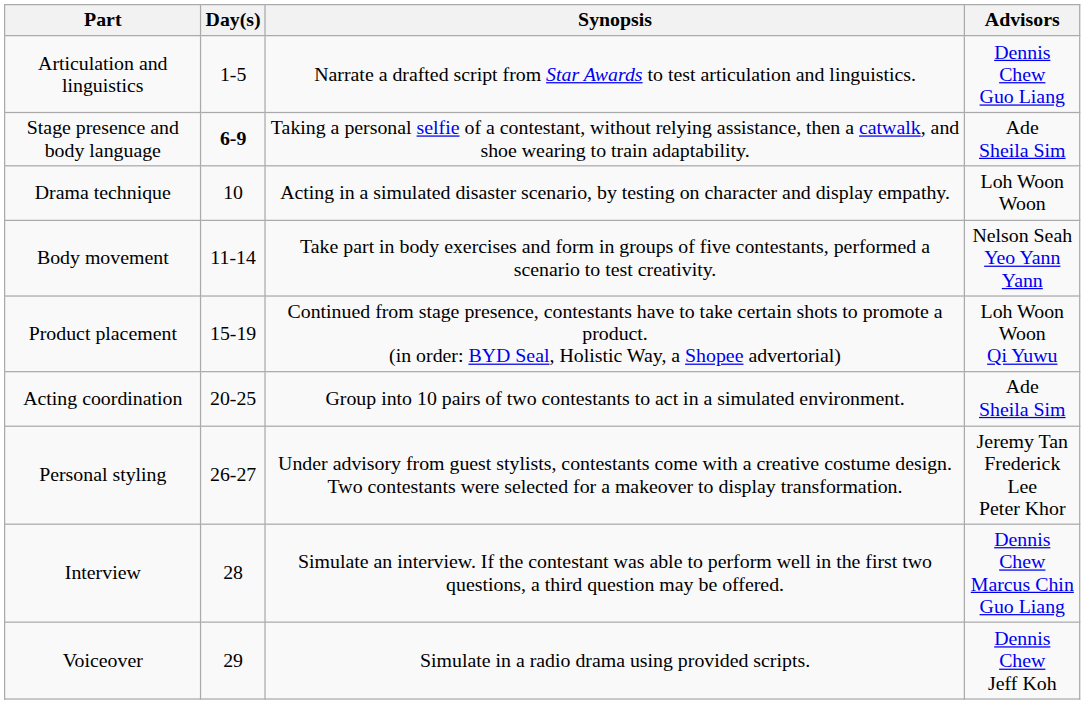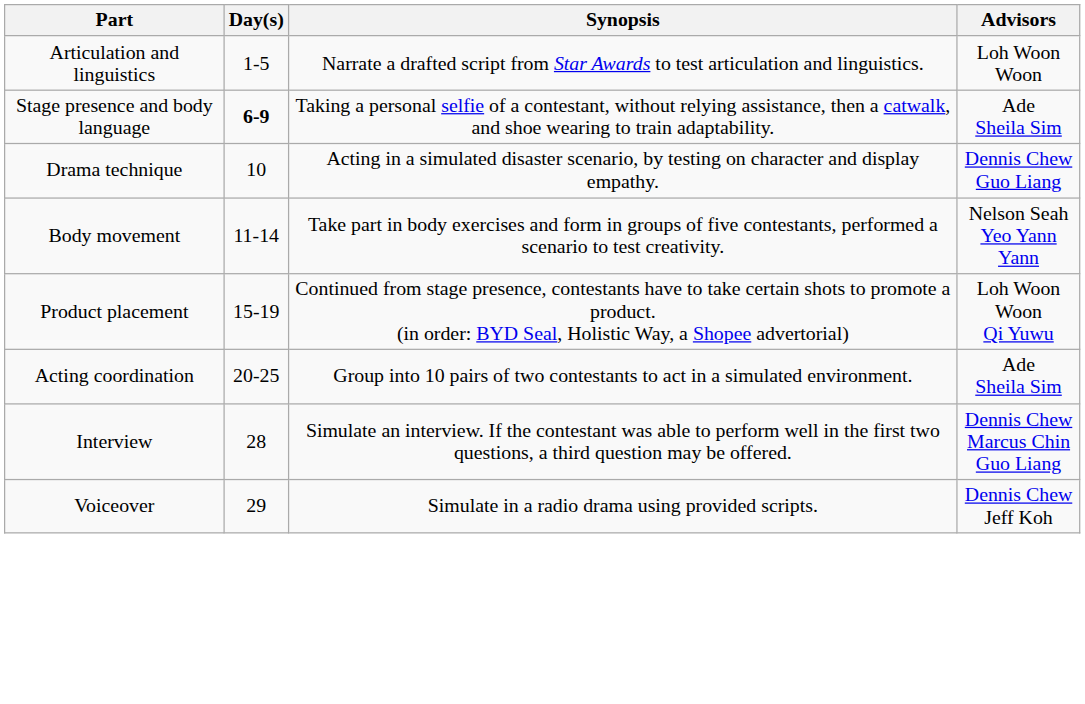Articulation and linguistics | Advisors: Dennis Chew Guo Liang -> Loh Woon Woon
Drama technique | Advisors: Loh Woon Woon -> Dennis Chew Guo Liang
- row: Personal styling | 26-27 | Under advisory from guest stylists, contestants come with a creative costume design. Two contestants were selected for a makeover to display transformation. | Jeremy Tan Frederick Lee Peter Khor
